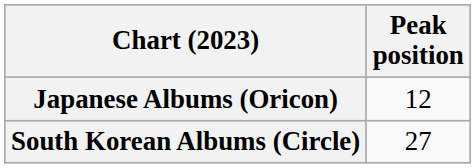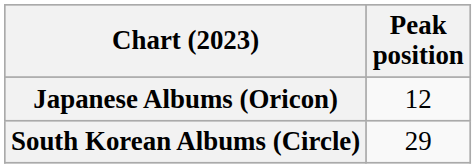South Korean Albums (Circle) | Peak position: 27 -> 29
